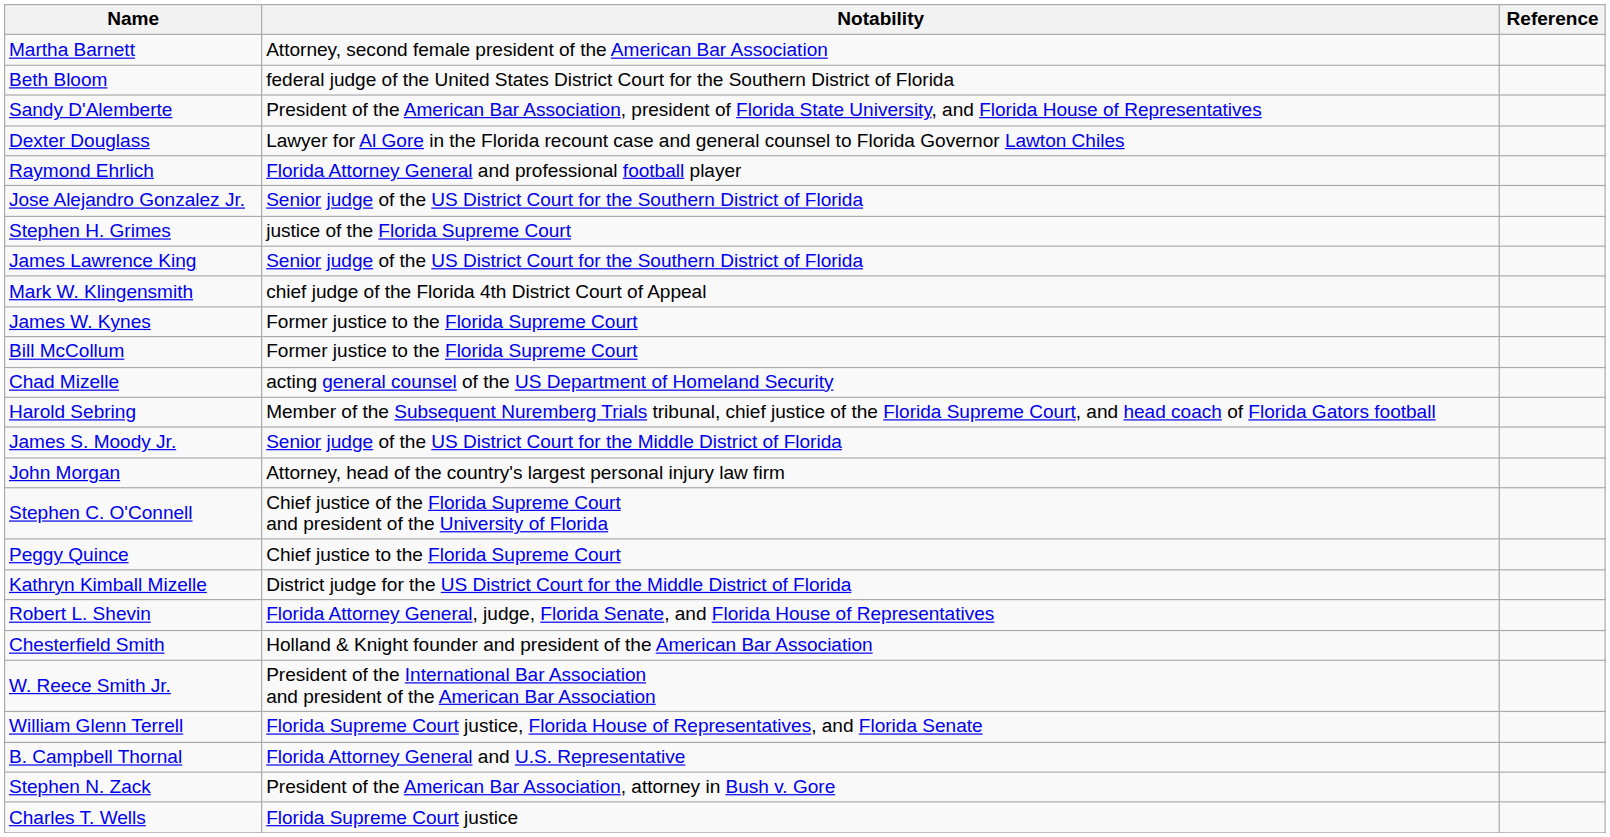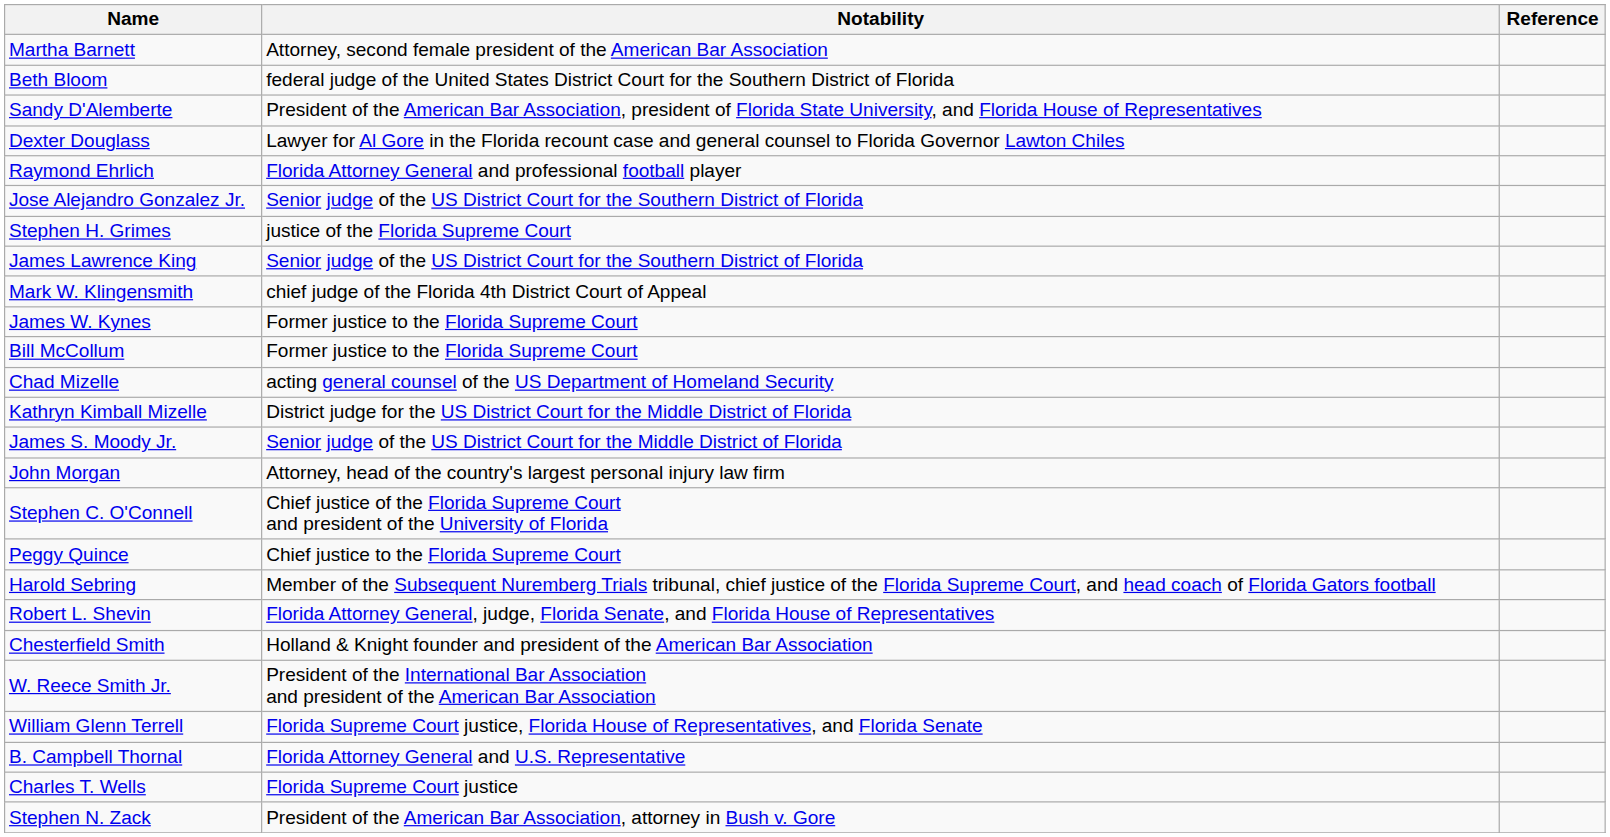rows swapped: Kathryn Kimball Mizelle <-> Harold Sebring
rows swapped: Charles T. Wells <-> Stephen N. Zack
